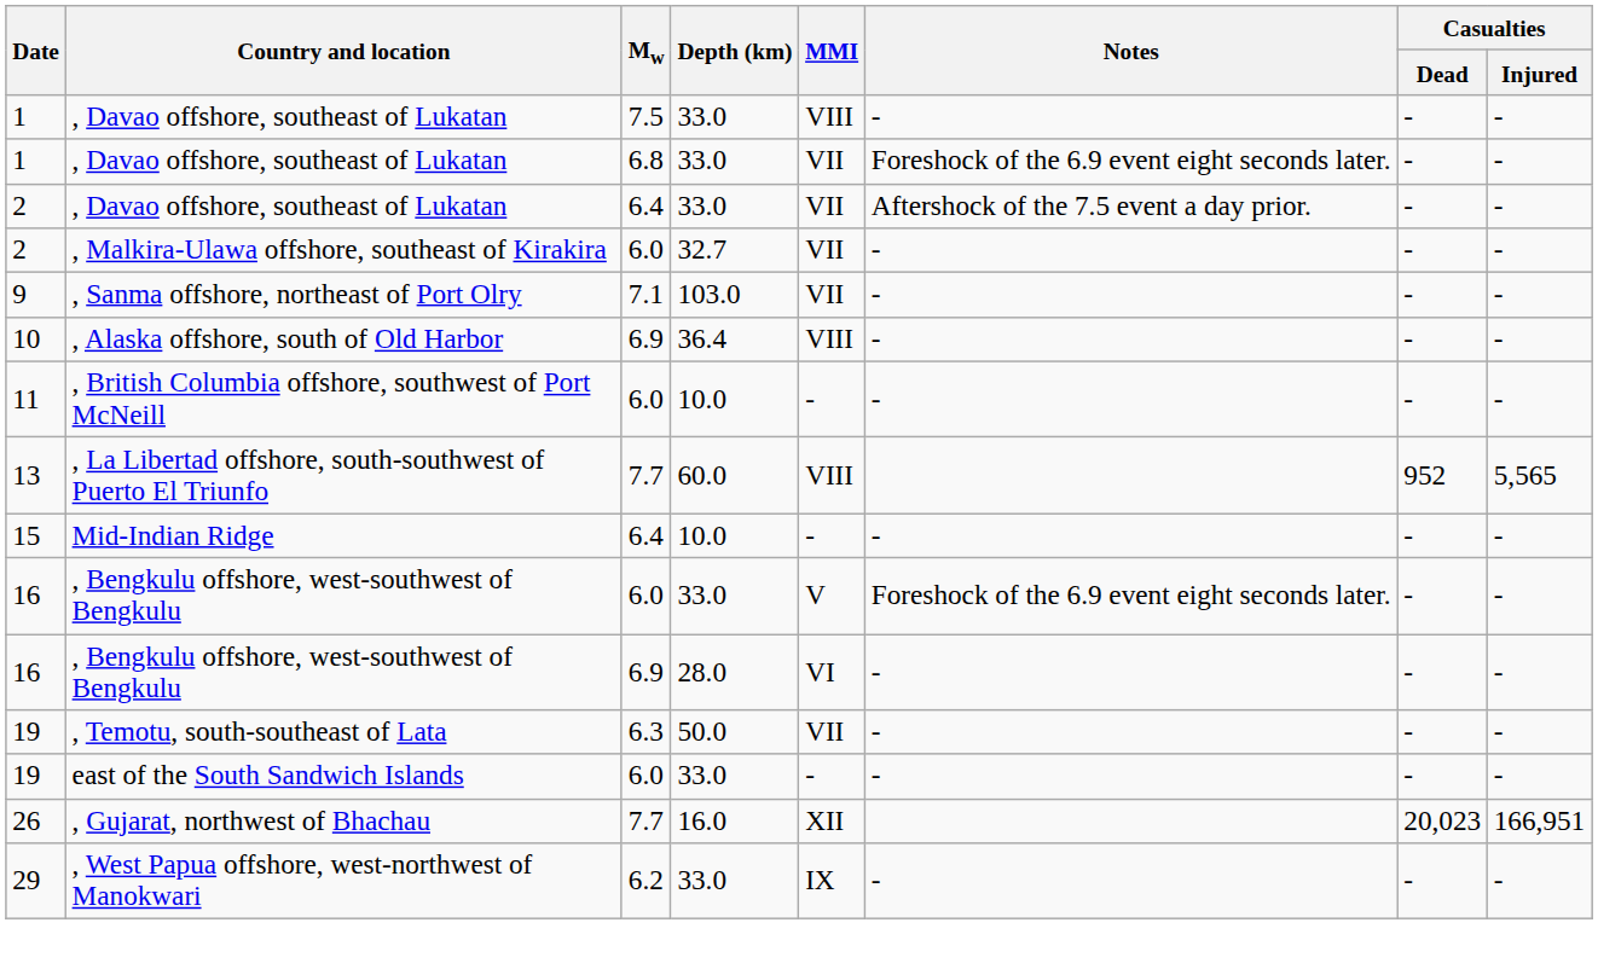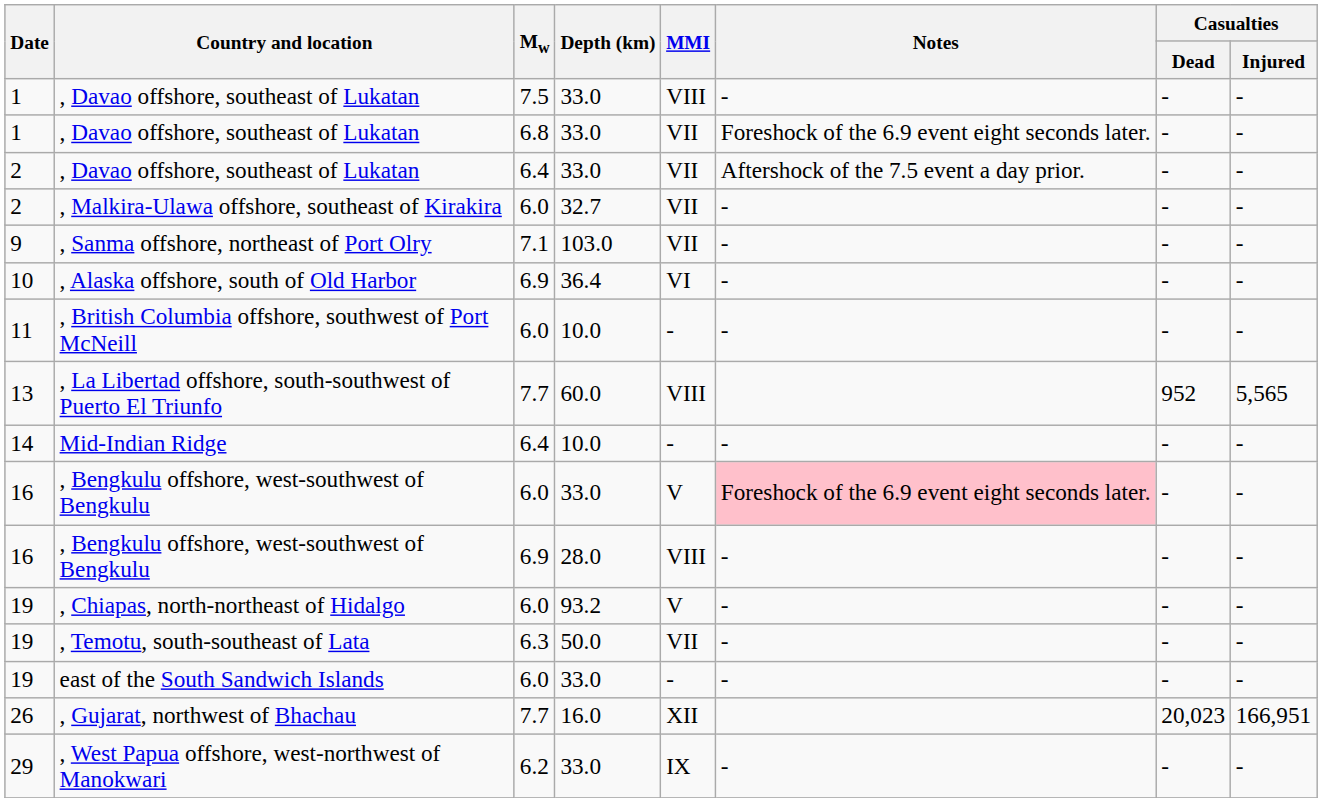, Alaska offshore, south of Old Harbor | MMI: VIII -> VI
Mid-Indian Ridge | Date: 15 -> 14
, Bengkulu offshore, west-southwest of Bengkulu / 6.0 | Notes: no background -> pink background
, Bengkulu offshore, west-southwest of Bengkulu / 6.9 | MMI: VI -> VIII
+ row: 19 | , Chiapas, north-northeast of Hidalgo | 6.0 | 93.2 | V | - | - | -
